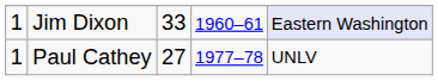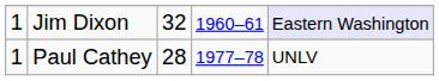Jim Dixon | column 3: 33 -> 32
Paul Cathey | column 3: 27 -> 28
